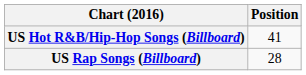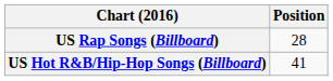rows swapped: US Hot R&B/Hip-Hop Songs (Billboard) <-> US Rap Songs (Billboard)
